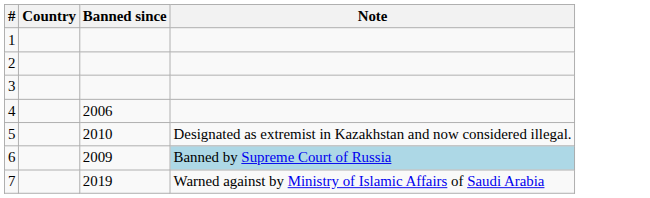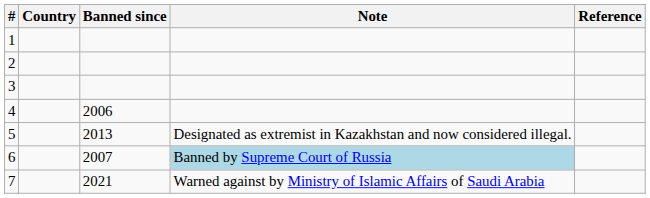+ column: Reference
5 | Banned since: 2010 -> 2013
6 | Banned since: 2009 -> 2007
7 | Banned since: 2019 -> 2021
